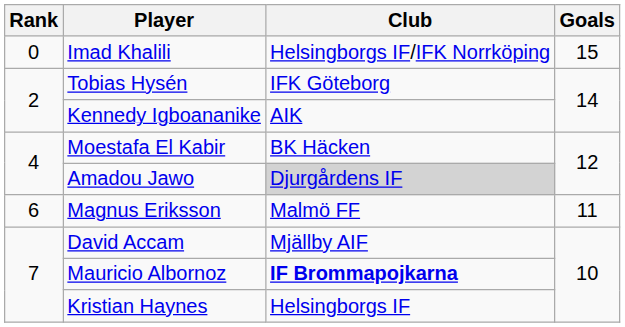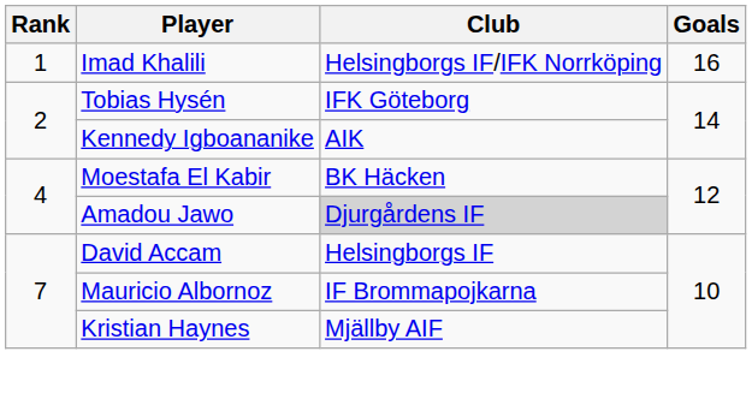Imad Khalili | Rank: 0 -> 1
Imad Khalili | Goals: 15 -> 16
- row: 6 | Magnus Eriksson | Malmö FF | 11
David Accam | Club: Mjällby AIF -> Helsingborgs IF
Mauricio Albornoz | Club: bold -> normal
Kristian Haynes | Club: Helsingborgs IF -> Mjällby AIF
